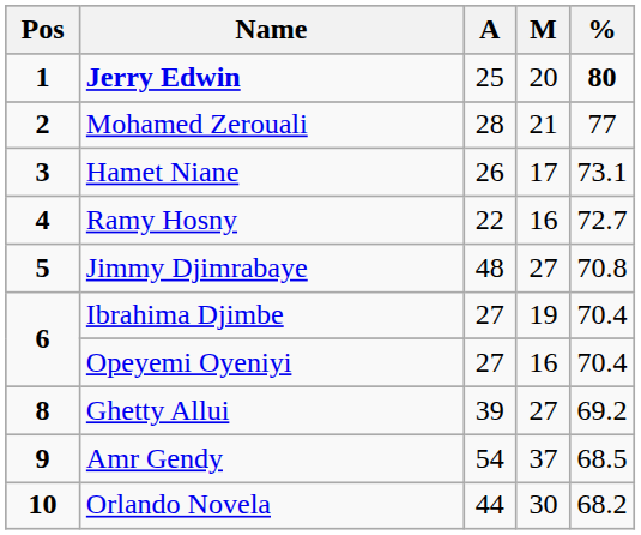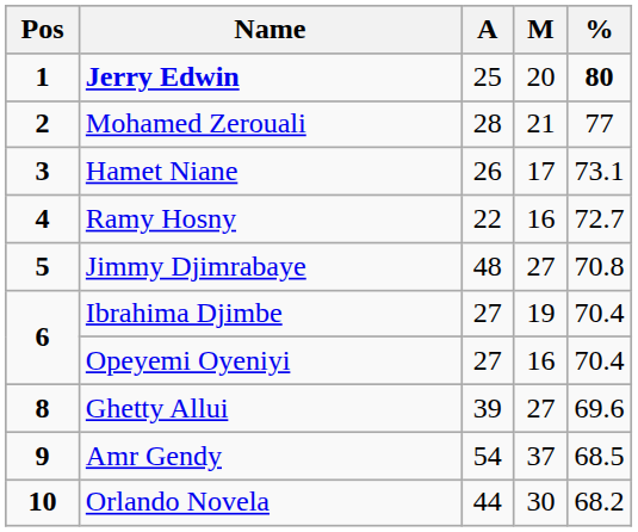Ghetty Allui | %: 69.2 -> 69.6
